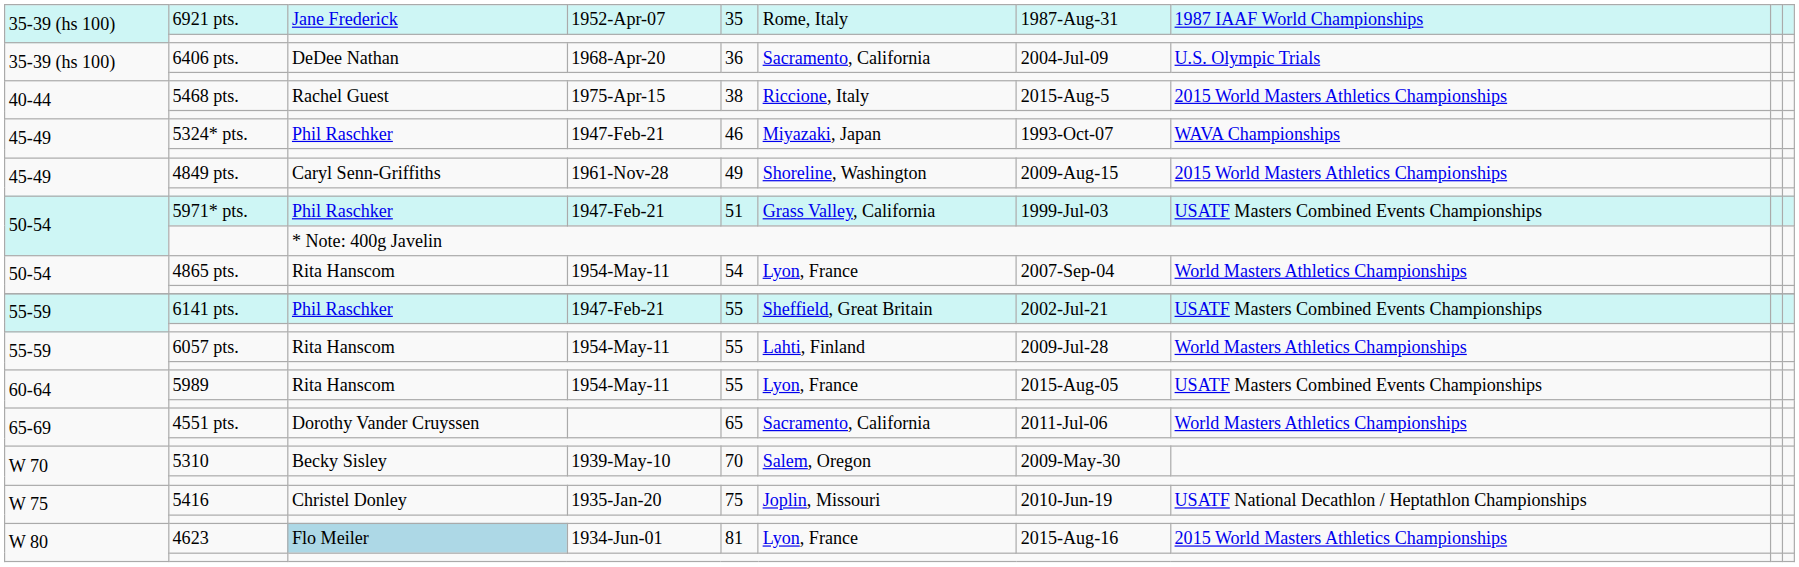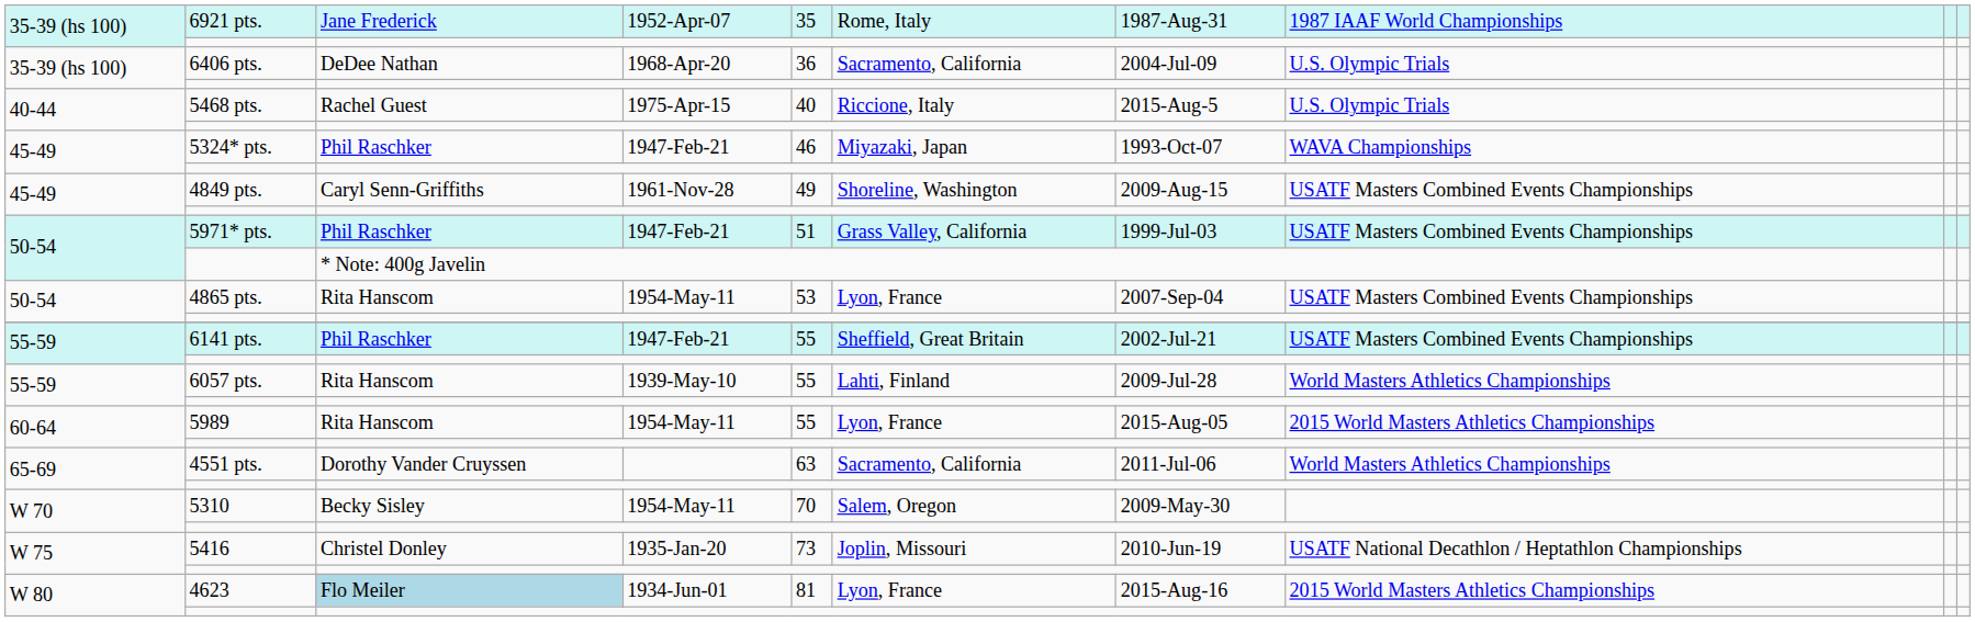5468 pts. | column 5: 38 -> 40
5468 pts. | column 8: 2015 World Masters Athletics Championships -> U.S. Olympic Trials
4849 pts. | column 8: 2015 World Masters Athletics Championships -> USATF Masters Combined Events Championships
4865 pts. | column 5: 54 -> 53
4865 pts. | column 8: World Masters Athletics Championships -> USATF Masters Combined Events Championships
6057 pts. | column 4: 1954-May-11 -> 1939-May-10
5989 | column 8: USATF Masters Combined Events Championships -> 2015 World Masters Athletics Championships
4551 pts. | column 5: 65 -> 63
5310 | column 4: 1939-May-10 -> 1954-May-11
5416 | column 5: 75 -> 73
